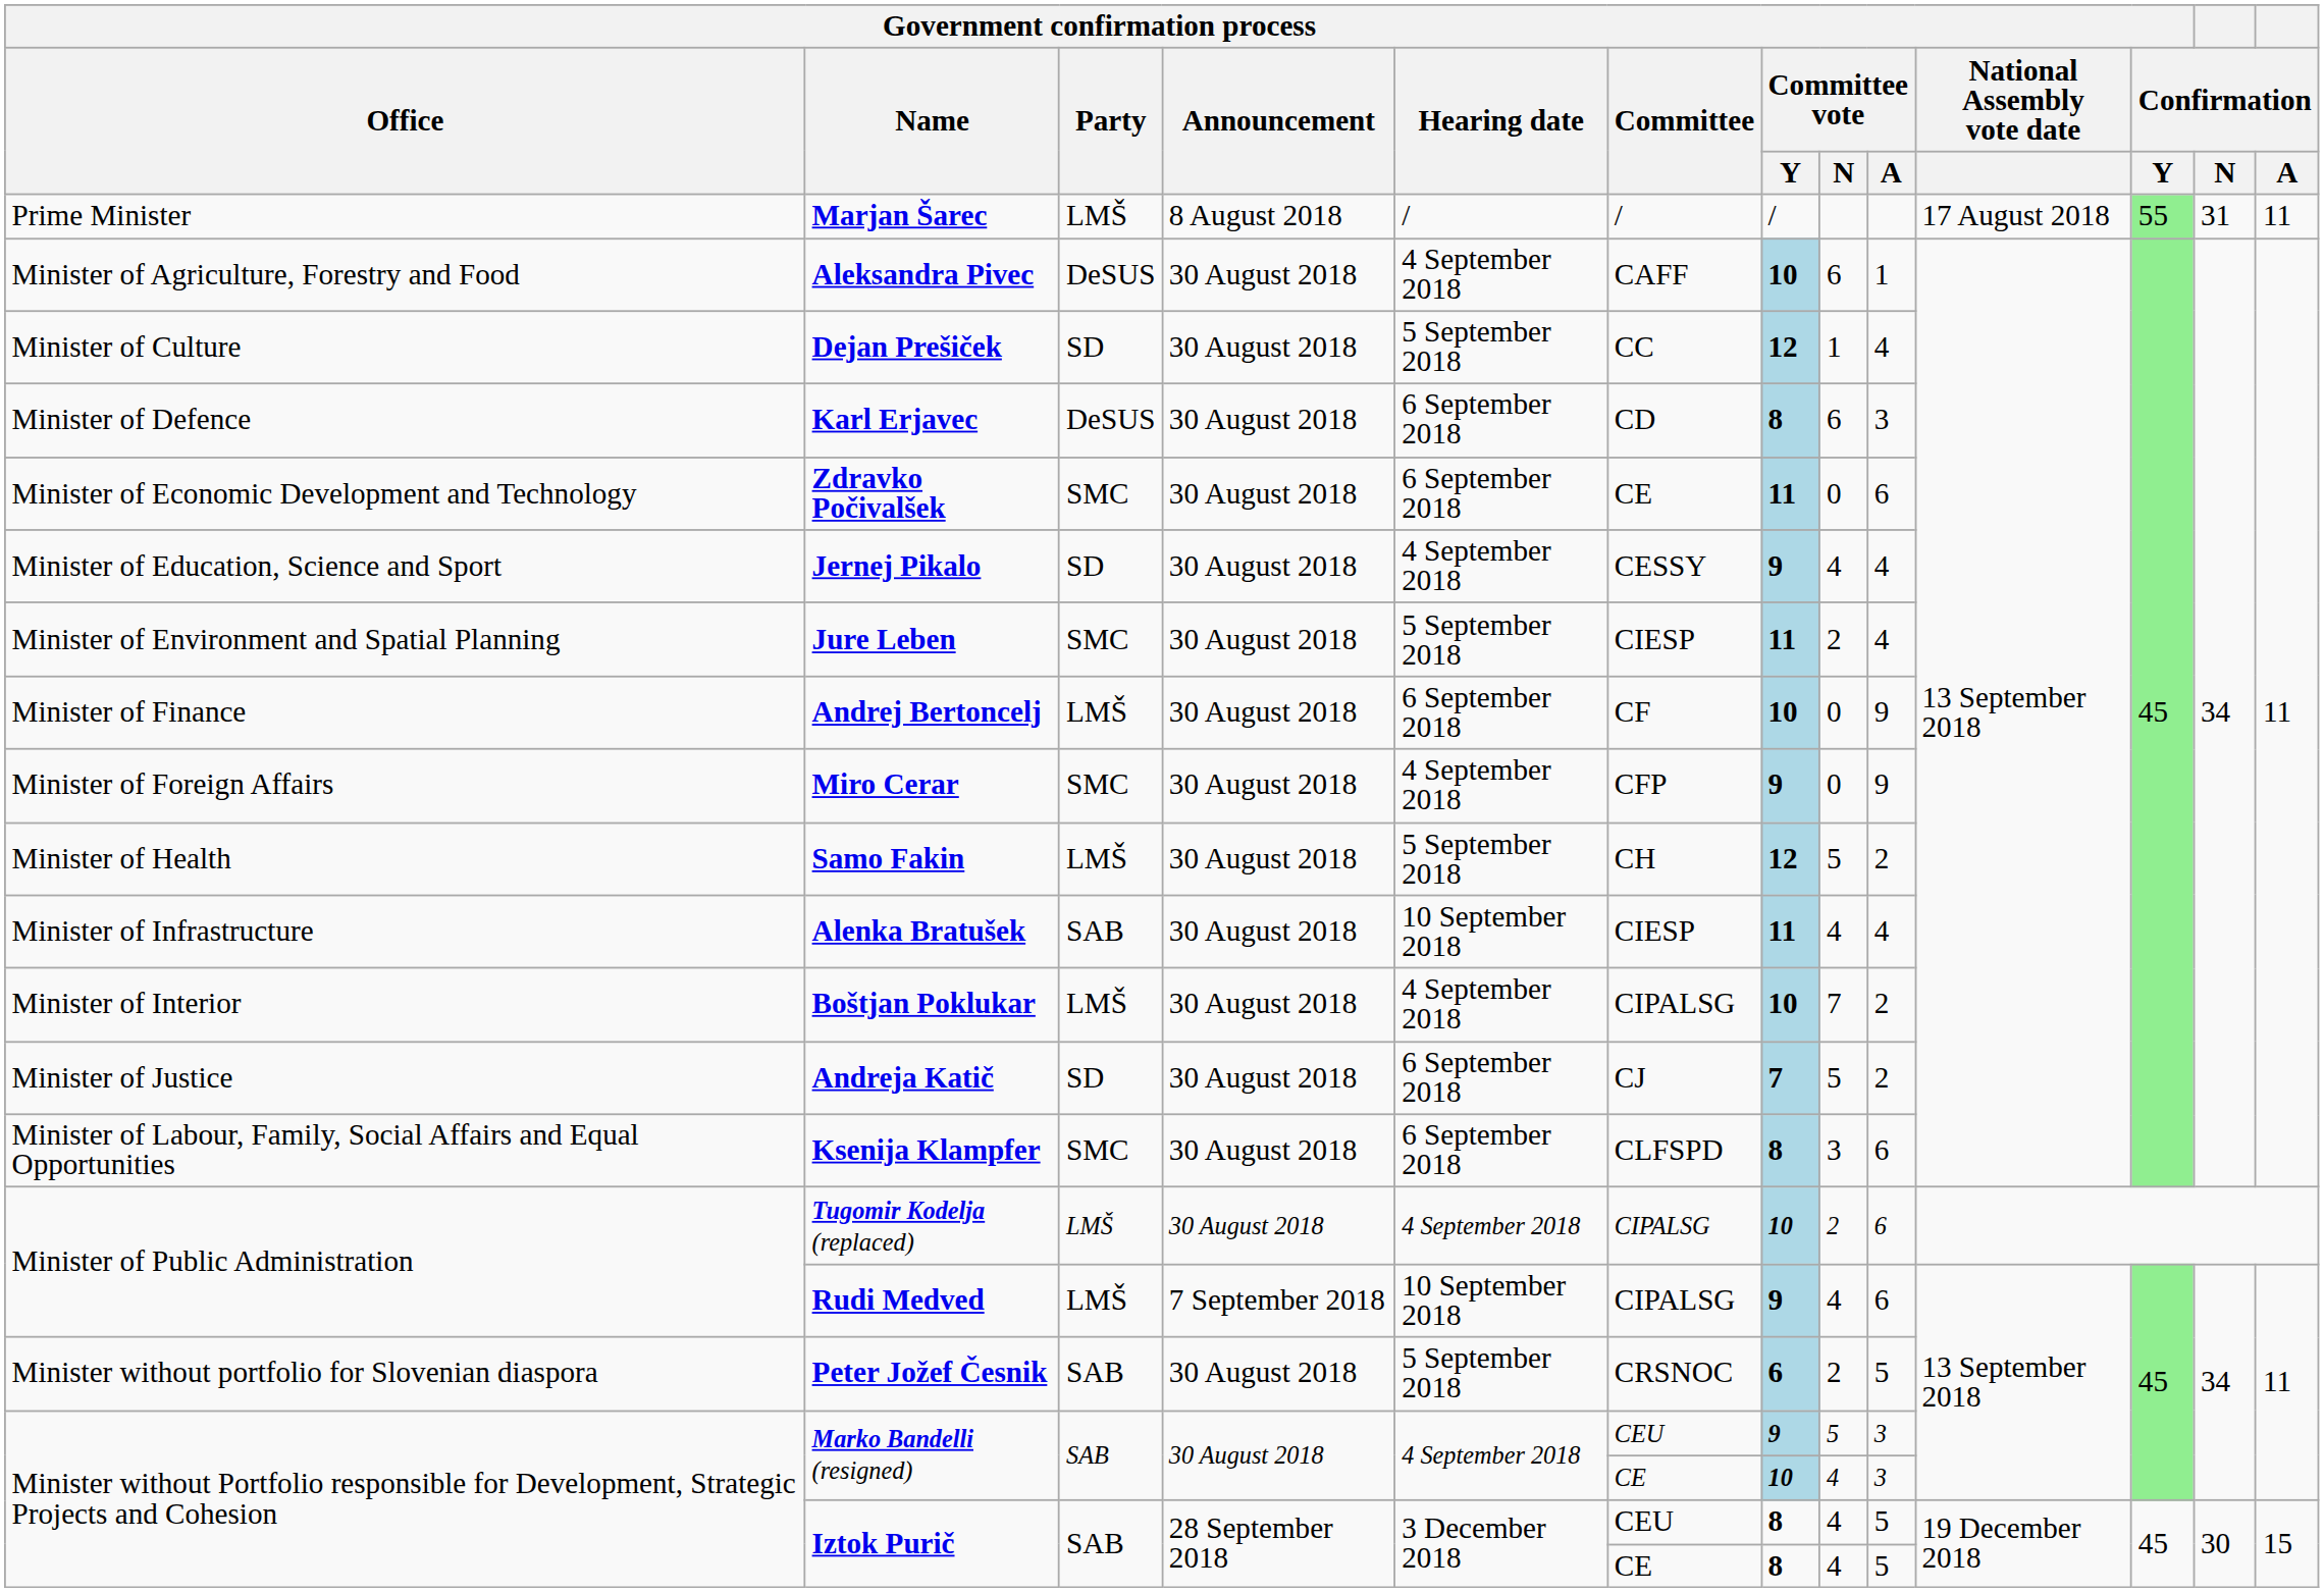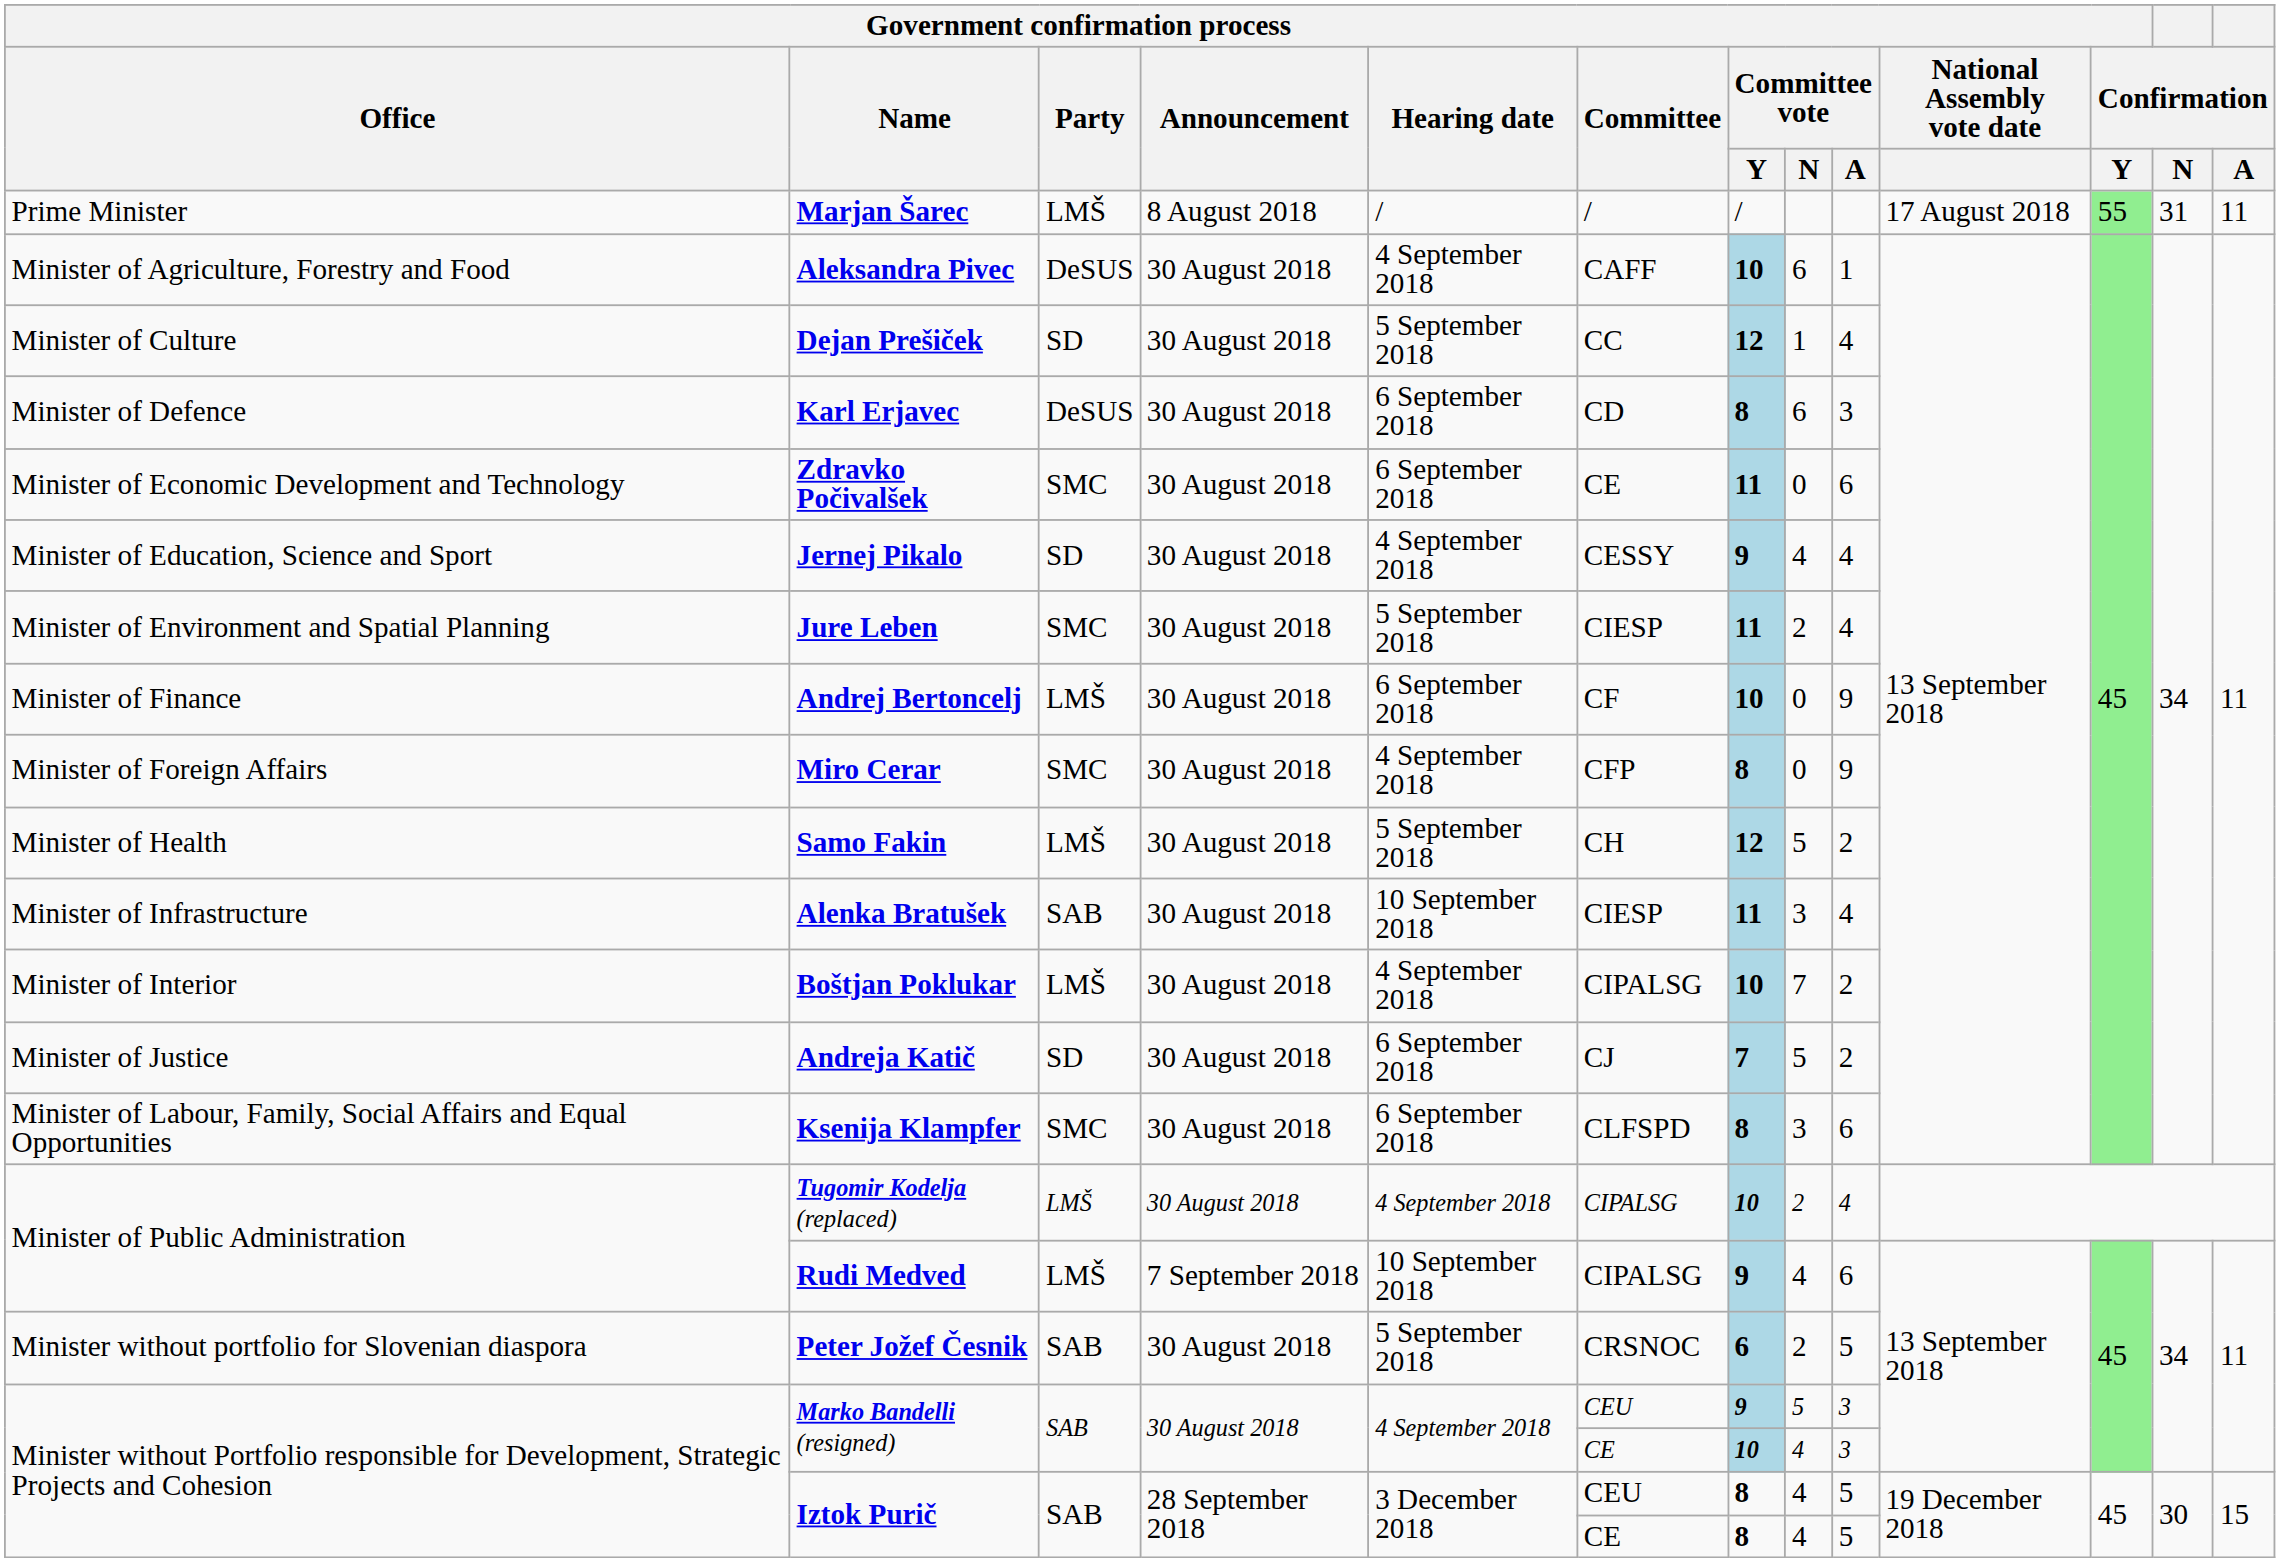Miro Cerar | Government confirmation process / Committee vote / Y: 9 -> 8
Alenka Bratušek | Government confirmation process / Committee vote / N: 4 -> 3
Tugomir Kodelja (replaced) | Government confirmation process / Committee vote / A: 6 -> 4
